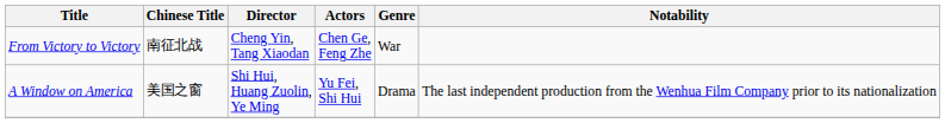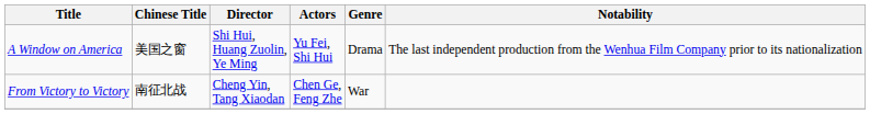rows swapped: From Victory to Victory <-> A Window on America
